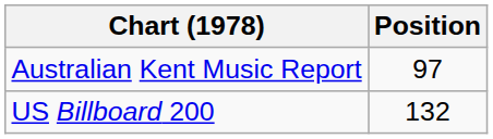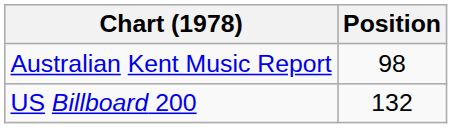Australian Kent Music Report | Position: 97 -> 98
